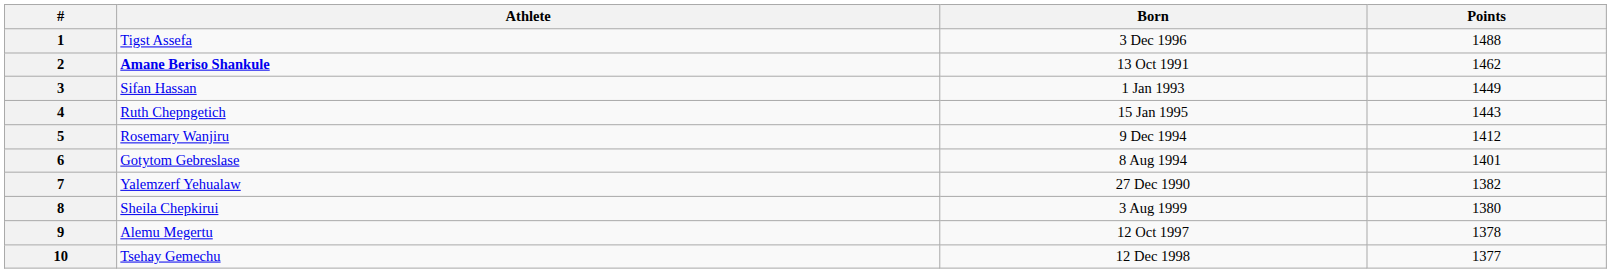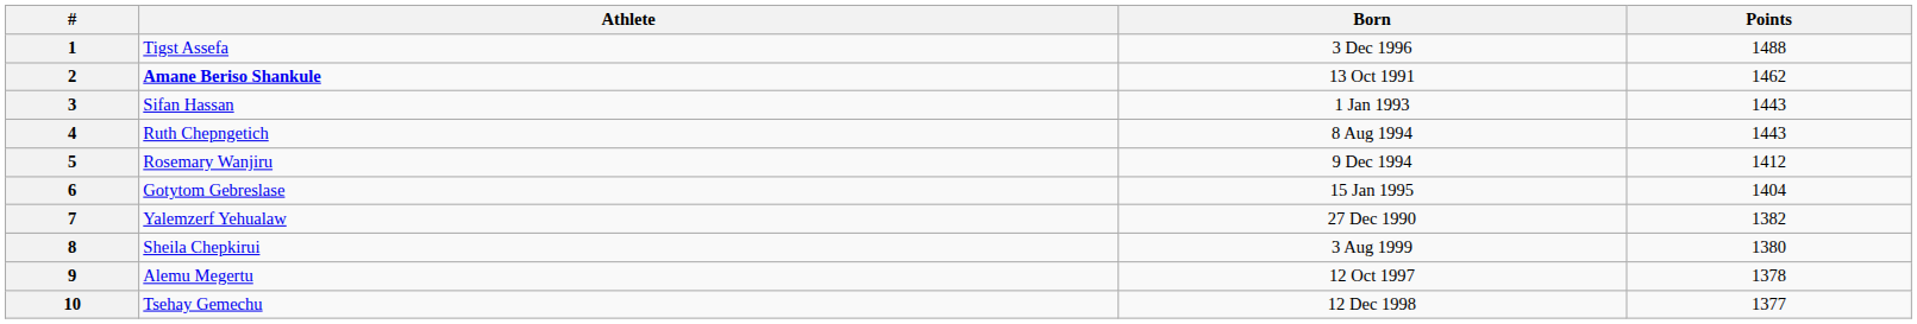3 | Points: 1449 -> 1443
4 | Born: 15 Jan 1995 -> 8 Aug 1994
6 | Born: 8 Aug 1994 -> 15 Jan 1995
6 | Points: 1401 -> 1404
